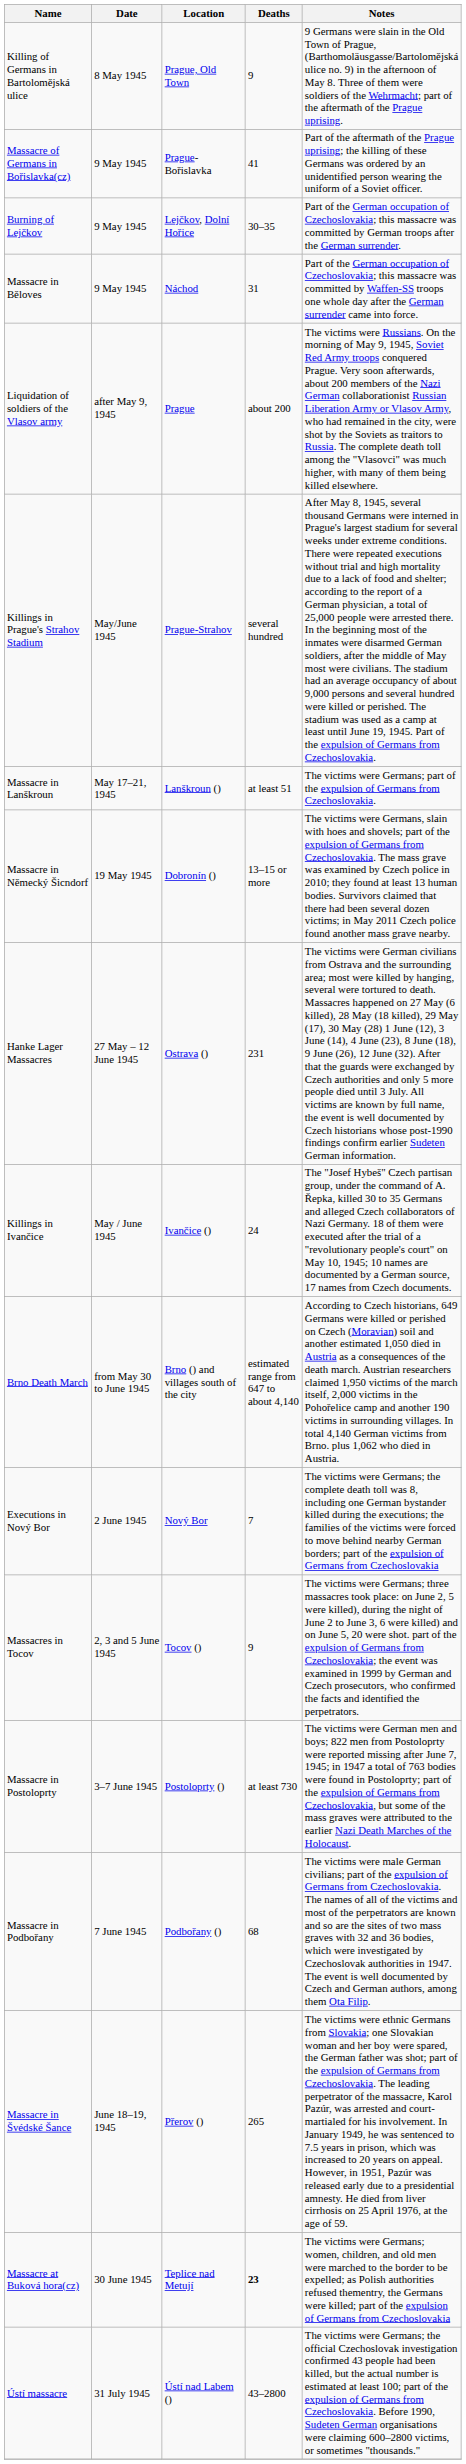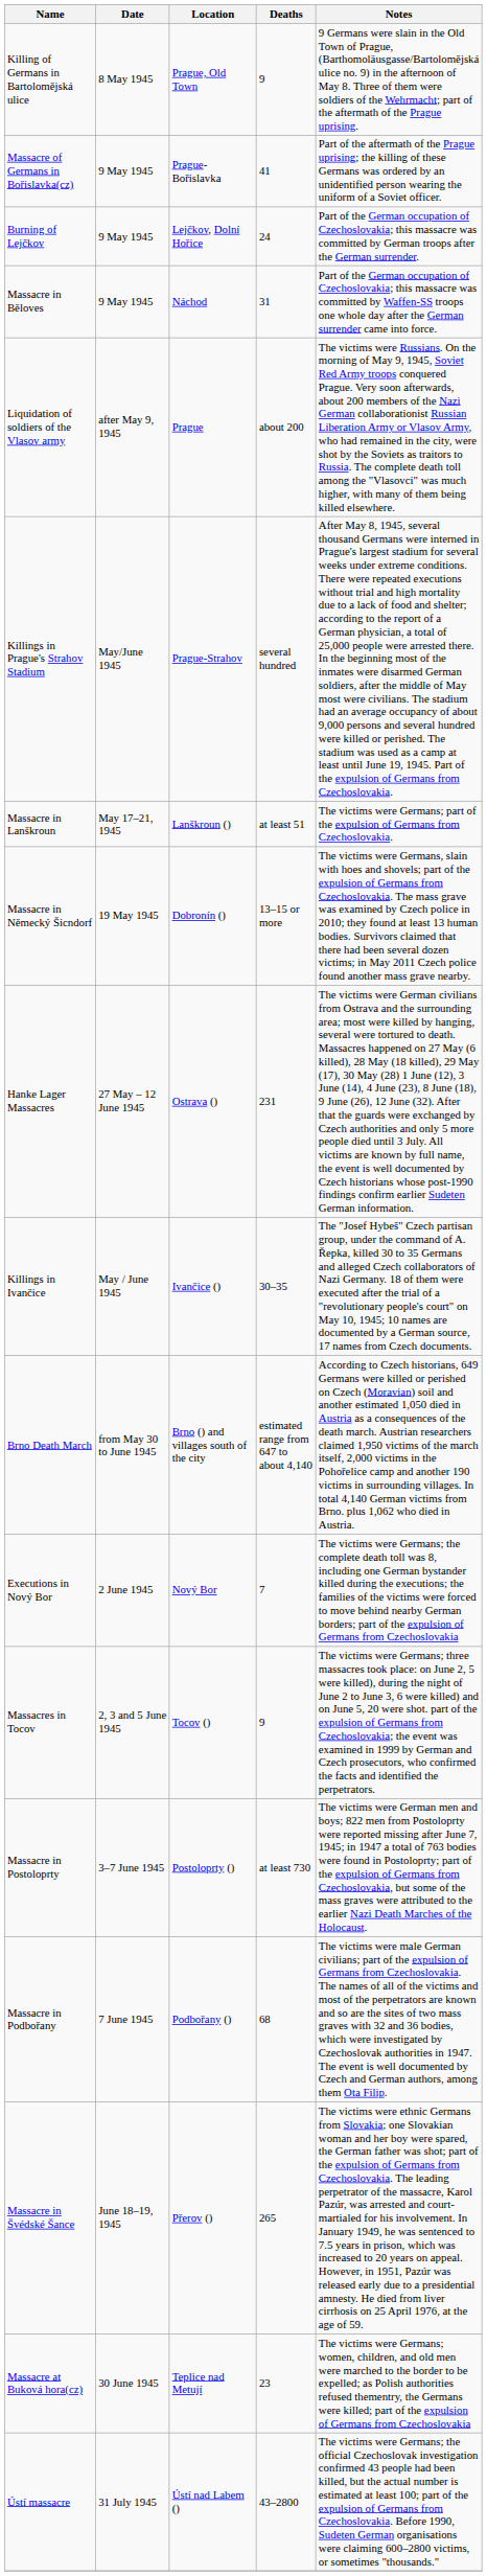Burning of Lejčkov | Deaths: 30–35 -> 24
Killings in Ivančice | Deaths: 24 -> 30–35
Massacre at Buková hora(cz) | Deaths: bold -> normal
